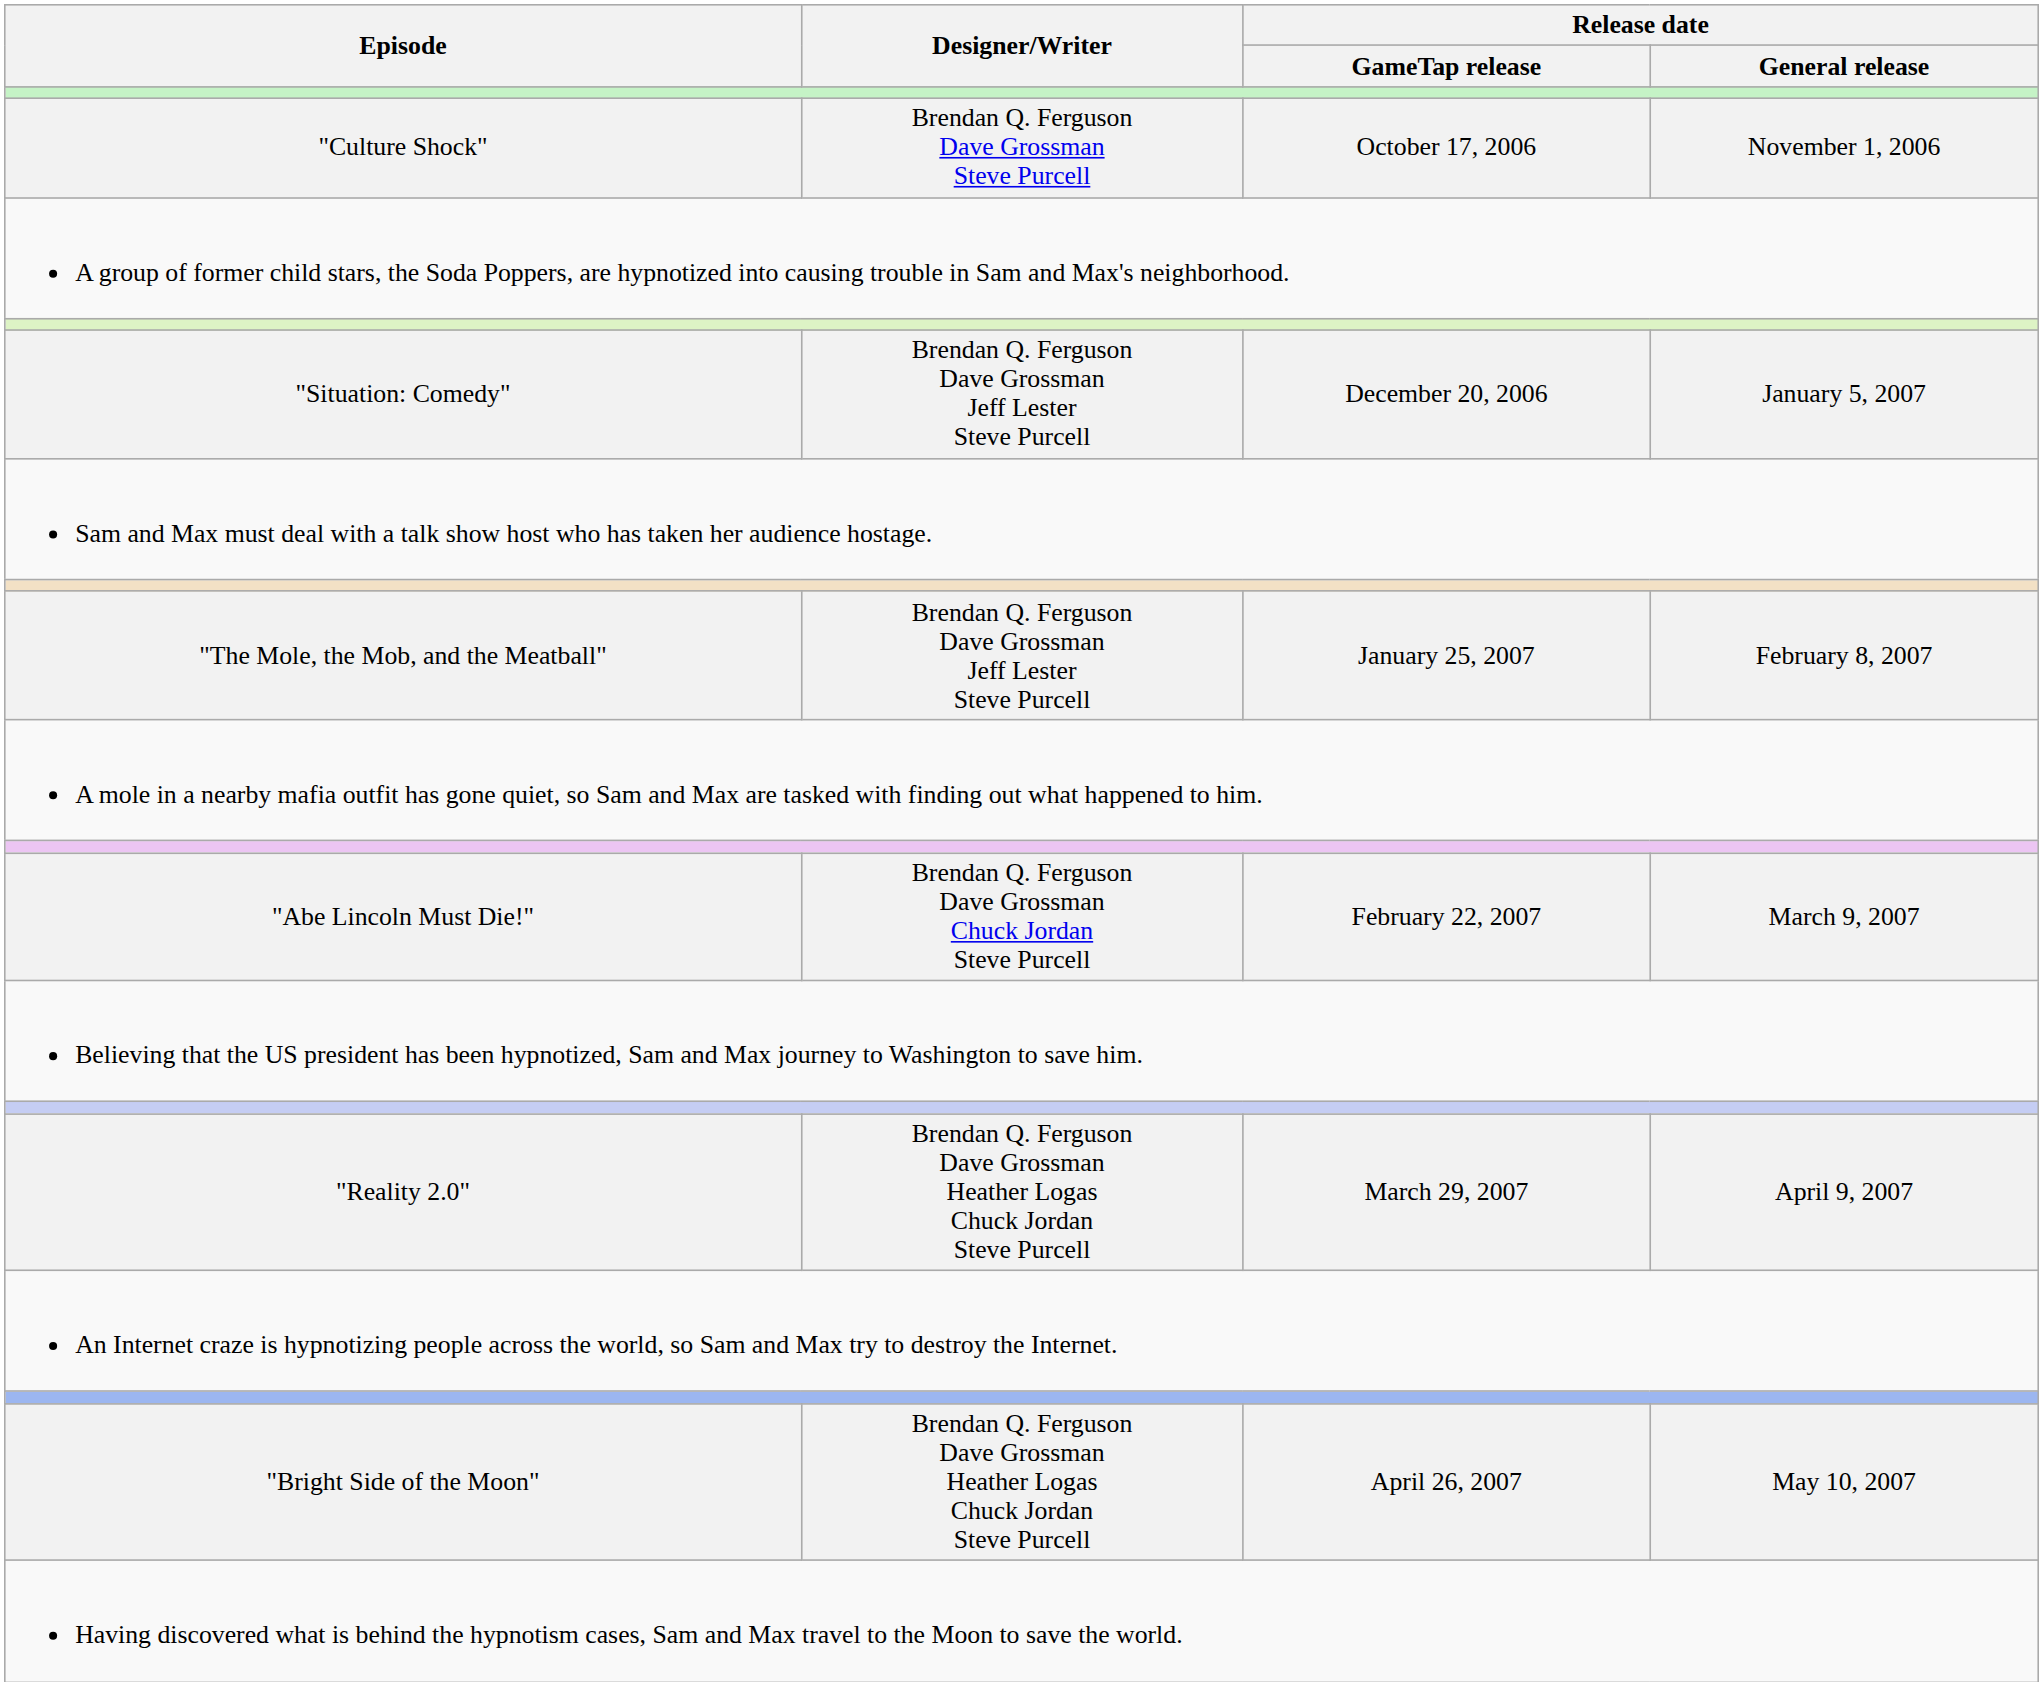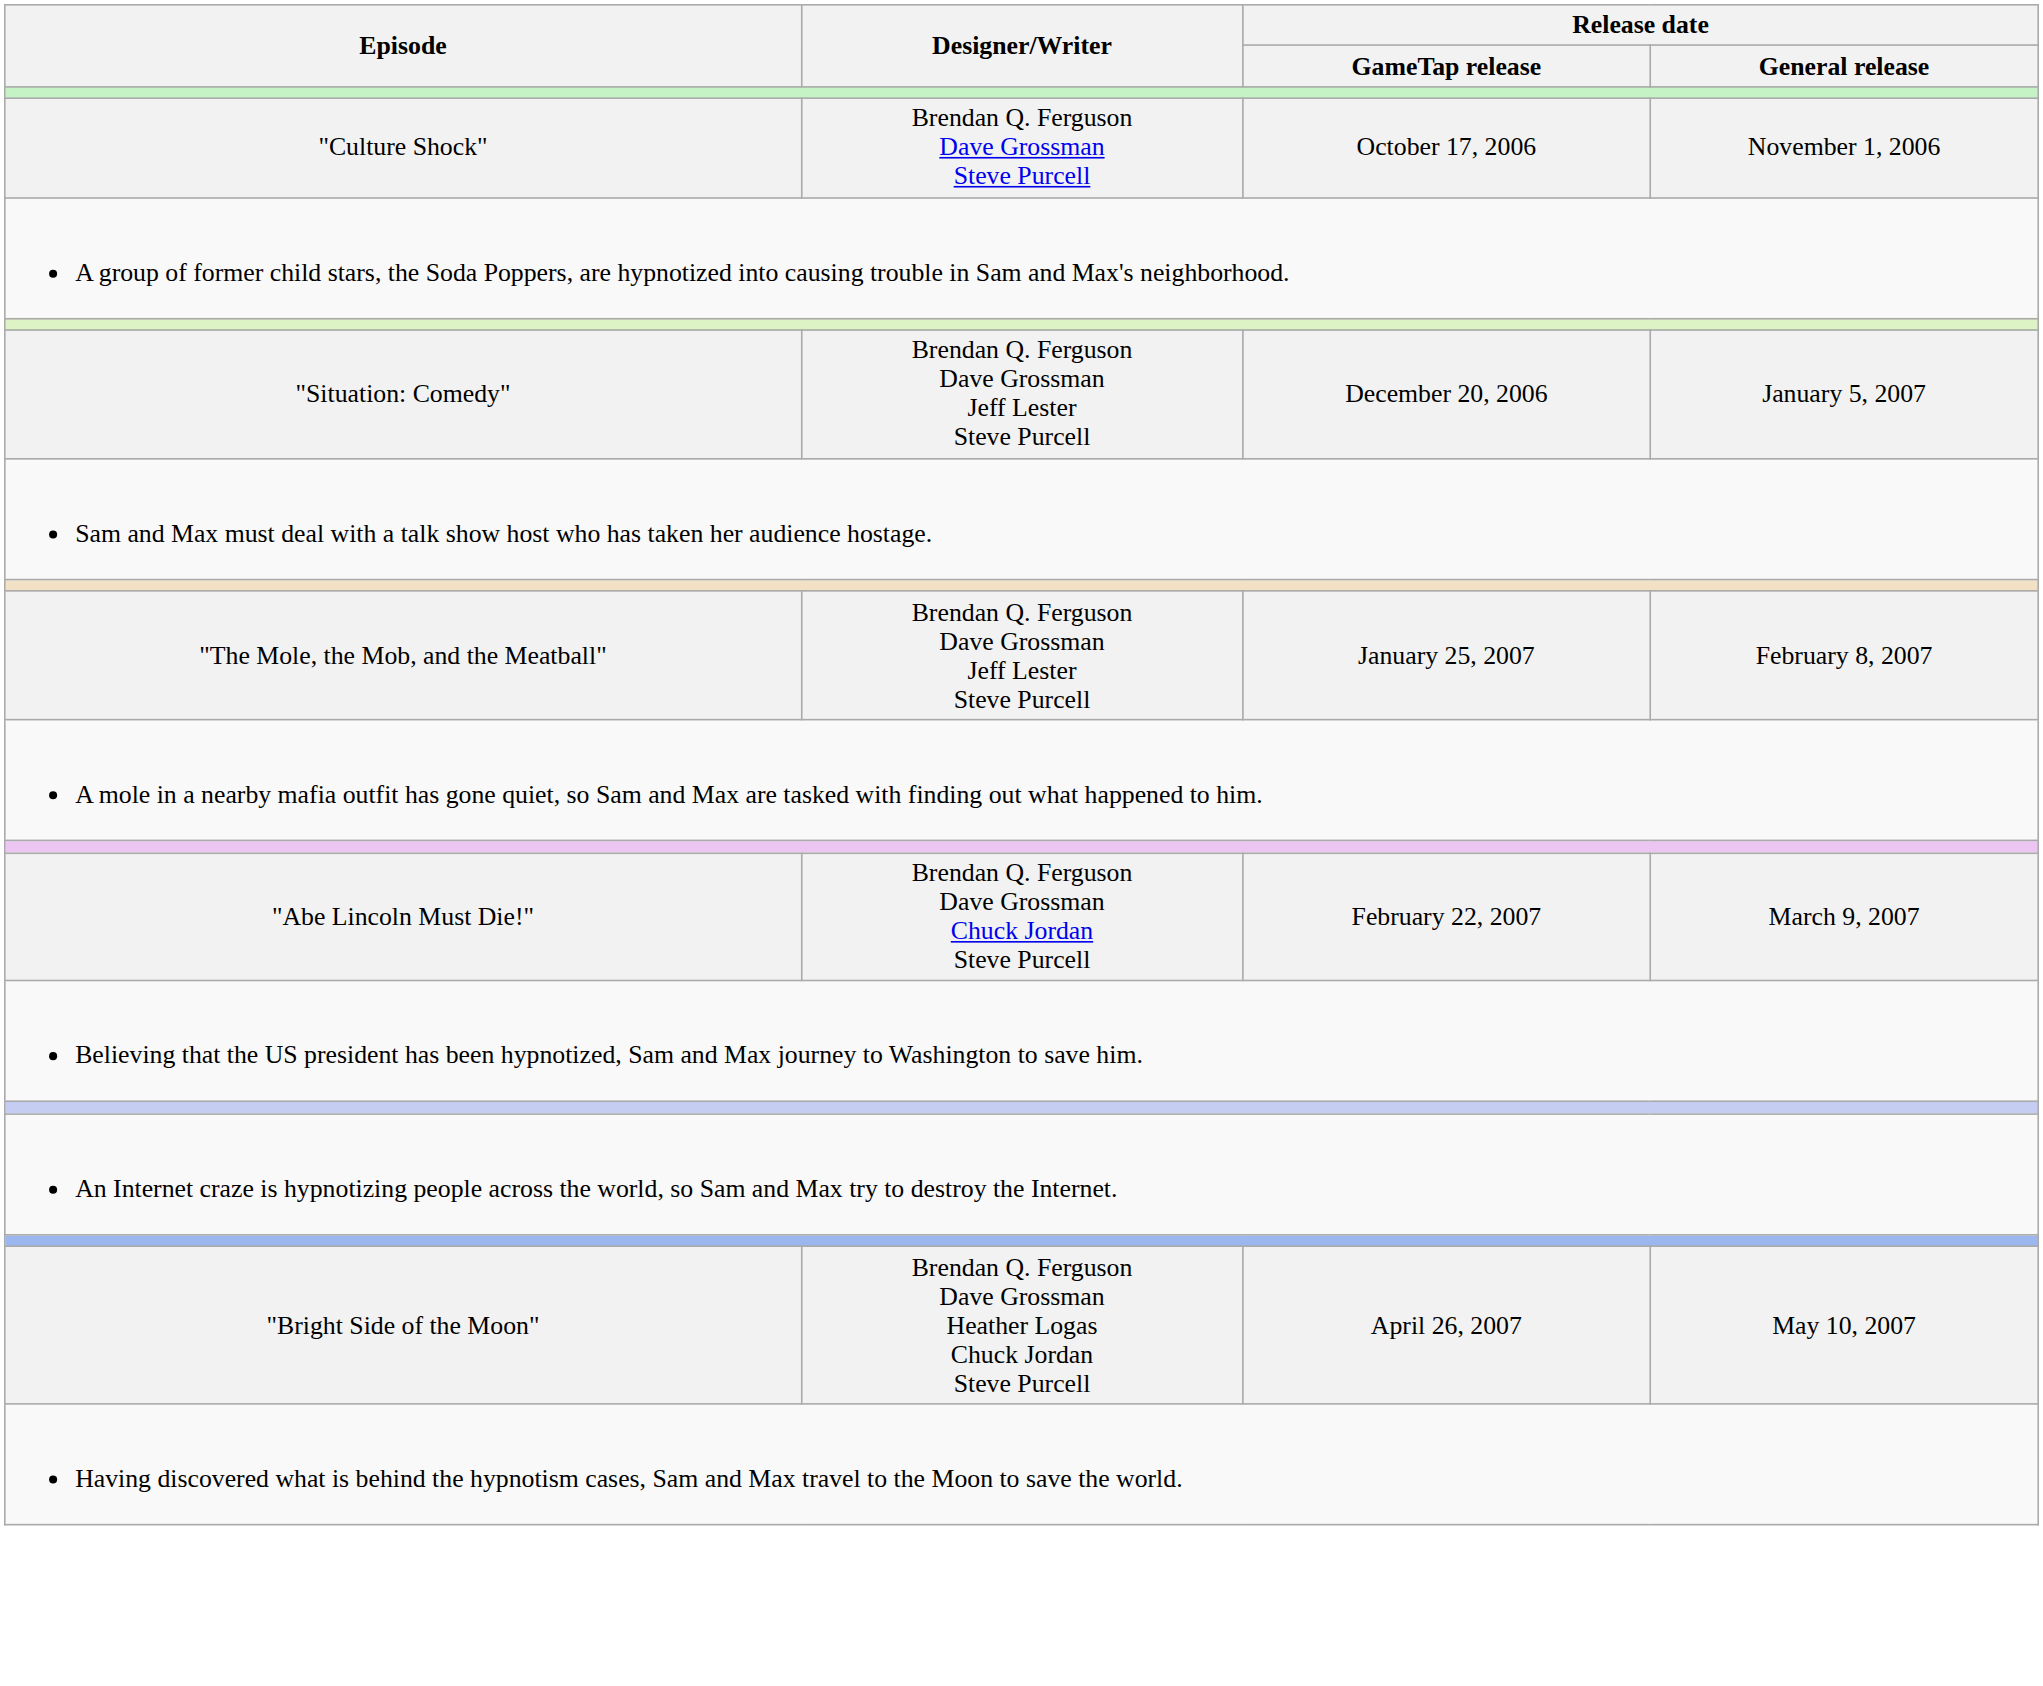- row: "Reality 2.0" | Brendan Q. Ferguson Dave Grossman Heather Logas Chuck Jordan Steve Purcell | March 29, 2007 | April 9, 2007
